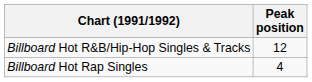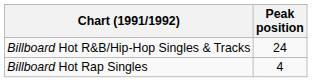Billboard Hot R&B/Hip-Hop Singles & Tracks | Peak position: 12 -> 24
